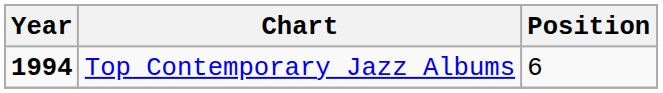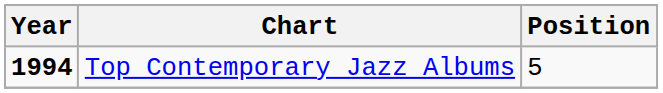Top Contemporary Jazz Albums | Position: 6 -> 5
